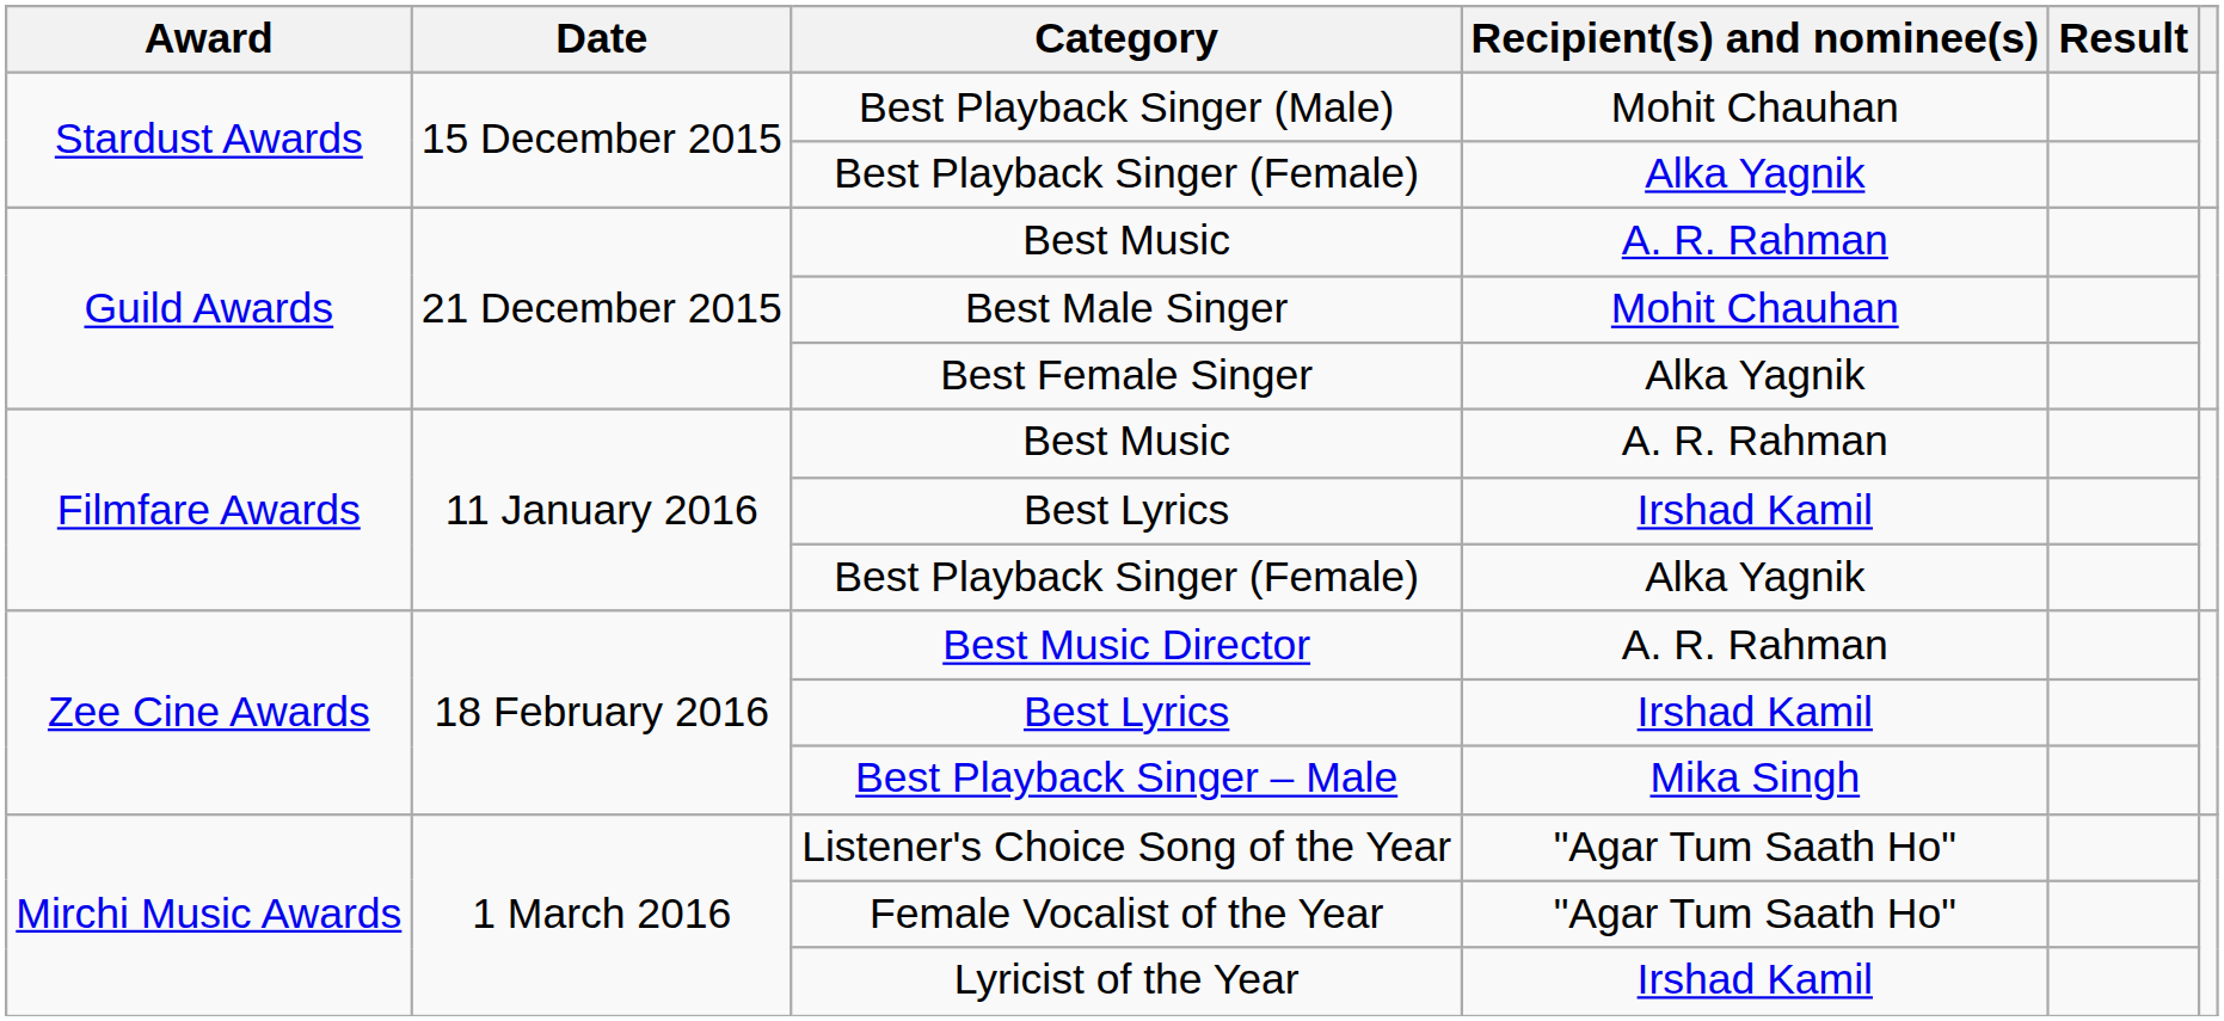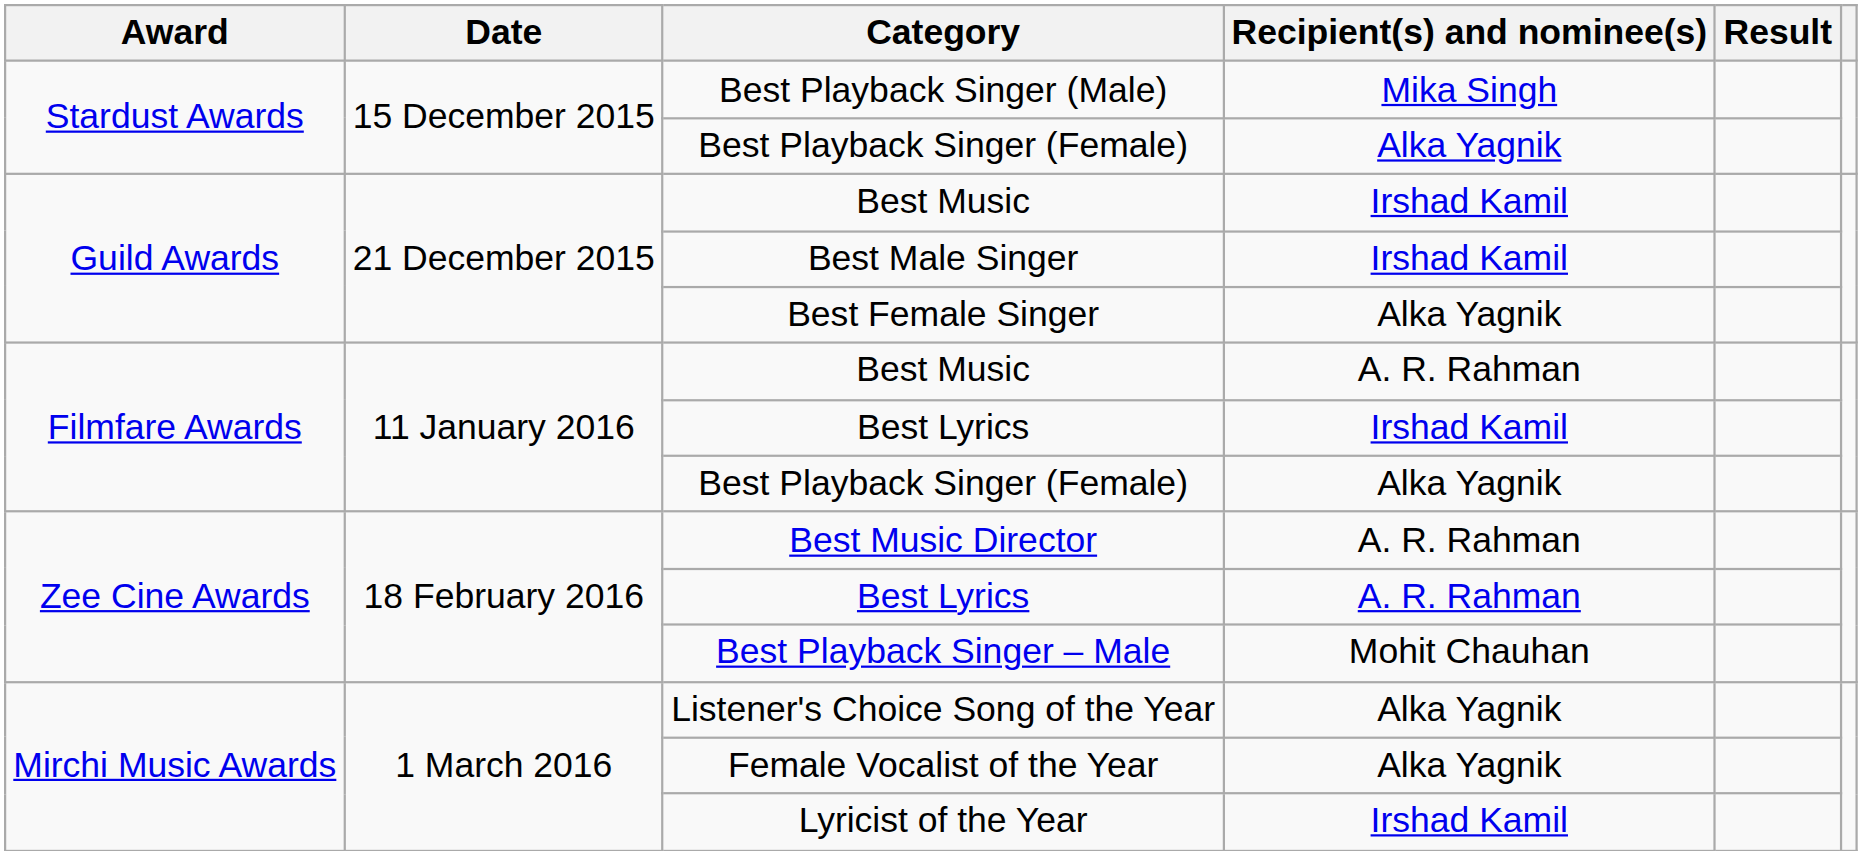Best Playback Singer (Male) | Recipient(s) and nominee(s): Mohit Chauhan -> Mika Singh
Guild Awards / Best Music | Recipient(s) and nominee(s): A. R. Rahman -> Irshad Kamil
Best Male Singer | Recipient(s) and nominee(s): Mohit Chauhan -> Irshad Kamil
Zee Cine Awards / Best Lyrics | Recipient(s) and nominee(s): Irshad Kamil -> A. R. Rahman
Best Playback Singer – Male | Recipient(s) and nominee(s): Mika Singh -> Mohit Chauhan
Listener's Choice Song of the Year | Recipient(s) and nominee(s): "Agar Tum Saath Ho" -> Alka Yagnik
Female Vocalist of the Year | Recipient(s) and nominee(s): "Agar Tum Saath Ho" -> Alka Yagnik
